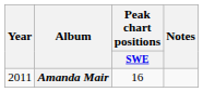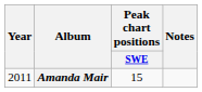Amanda Mair | Peak chart positions / SWE: 16 -> 15
